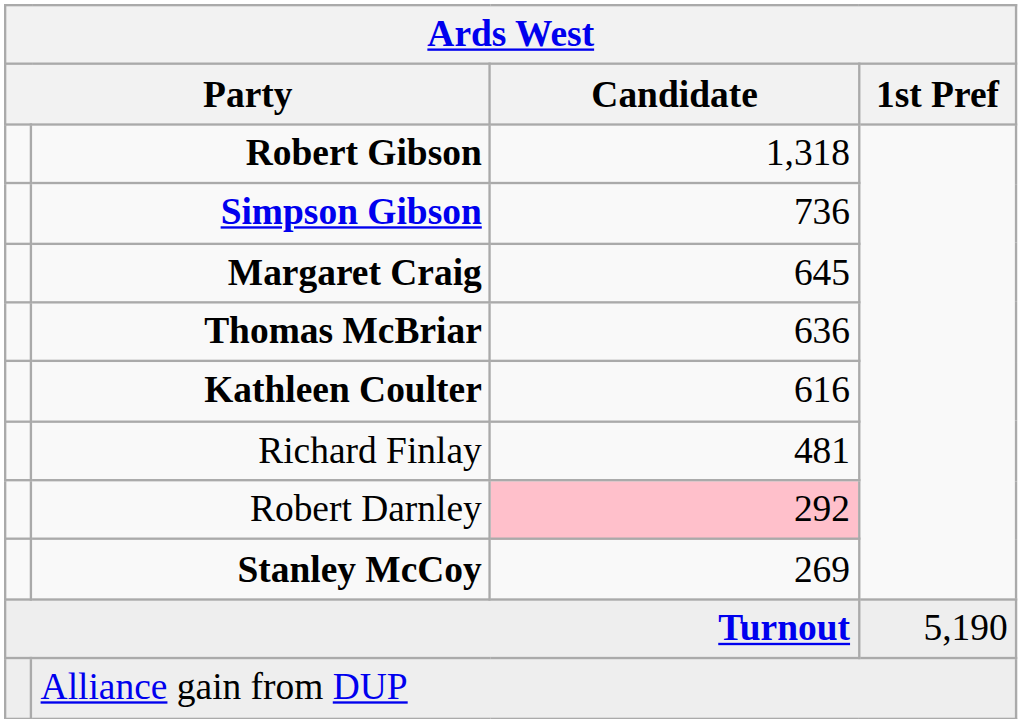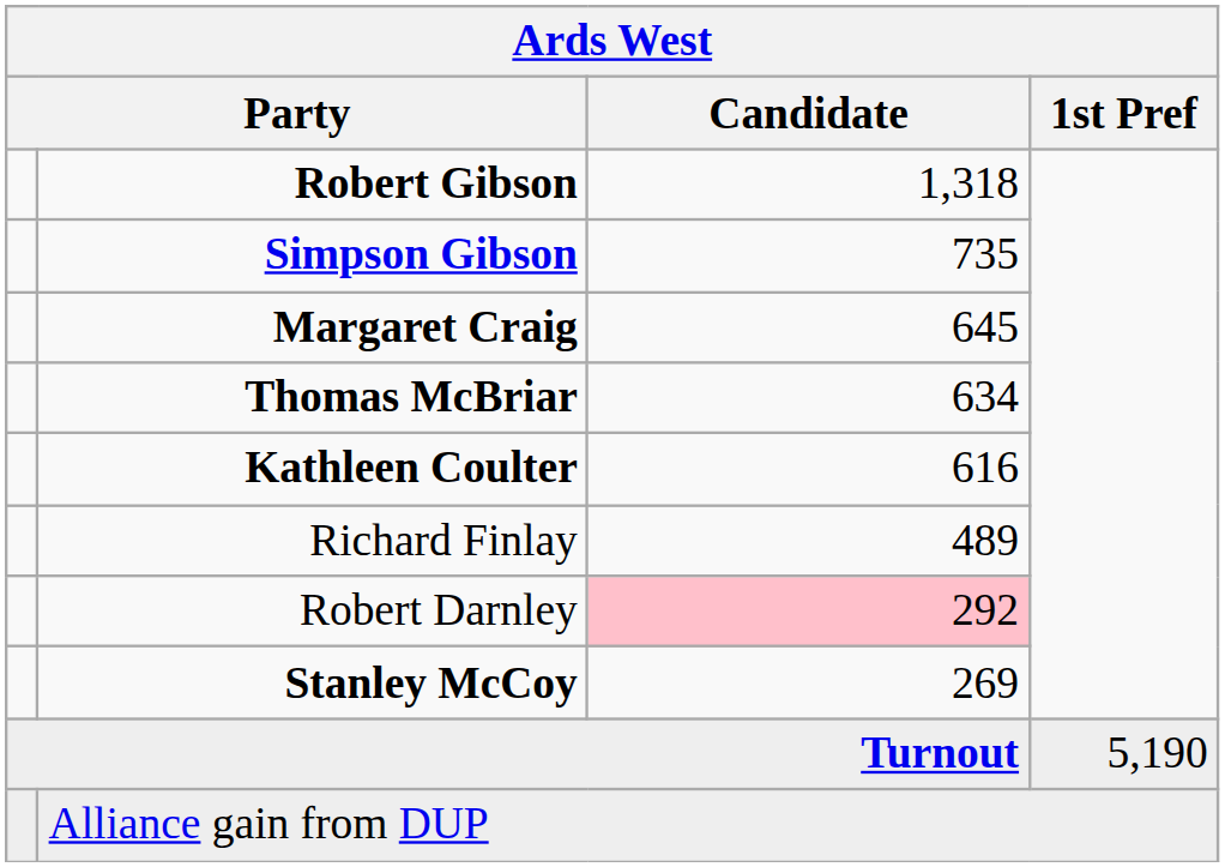Simpson Gibson | Candidate: 736 -> 735
Thomas McBriar | Candidate: 636 -> 634
Richard Finlay | Candidate: 481 -> 489
